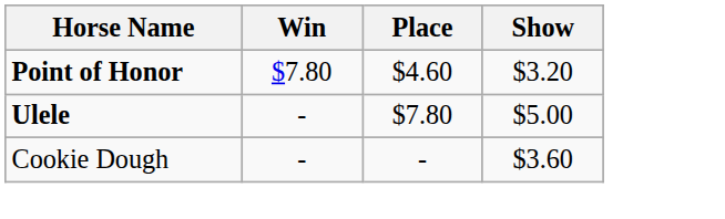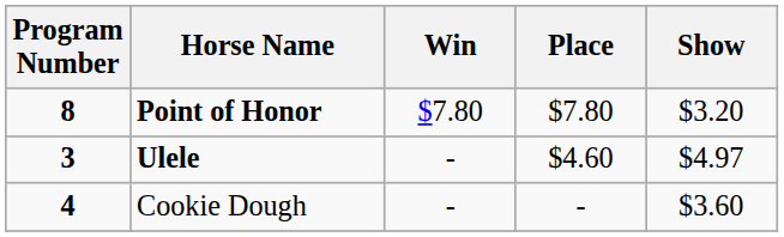+ column: Program Number | 8 | 3 | 4
Point of Honor | Place: $4.60 -> $7.80
Ulele | Place: $7.80 -> $4.60
Ulele | Show: $5.00 -> $4.97
